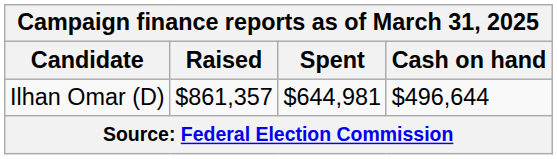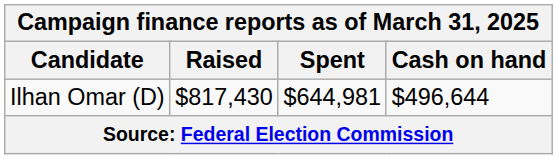Ilhan Omar (D) | Raised: $861,357 -> $817,430
